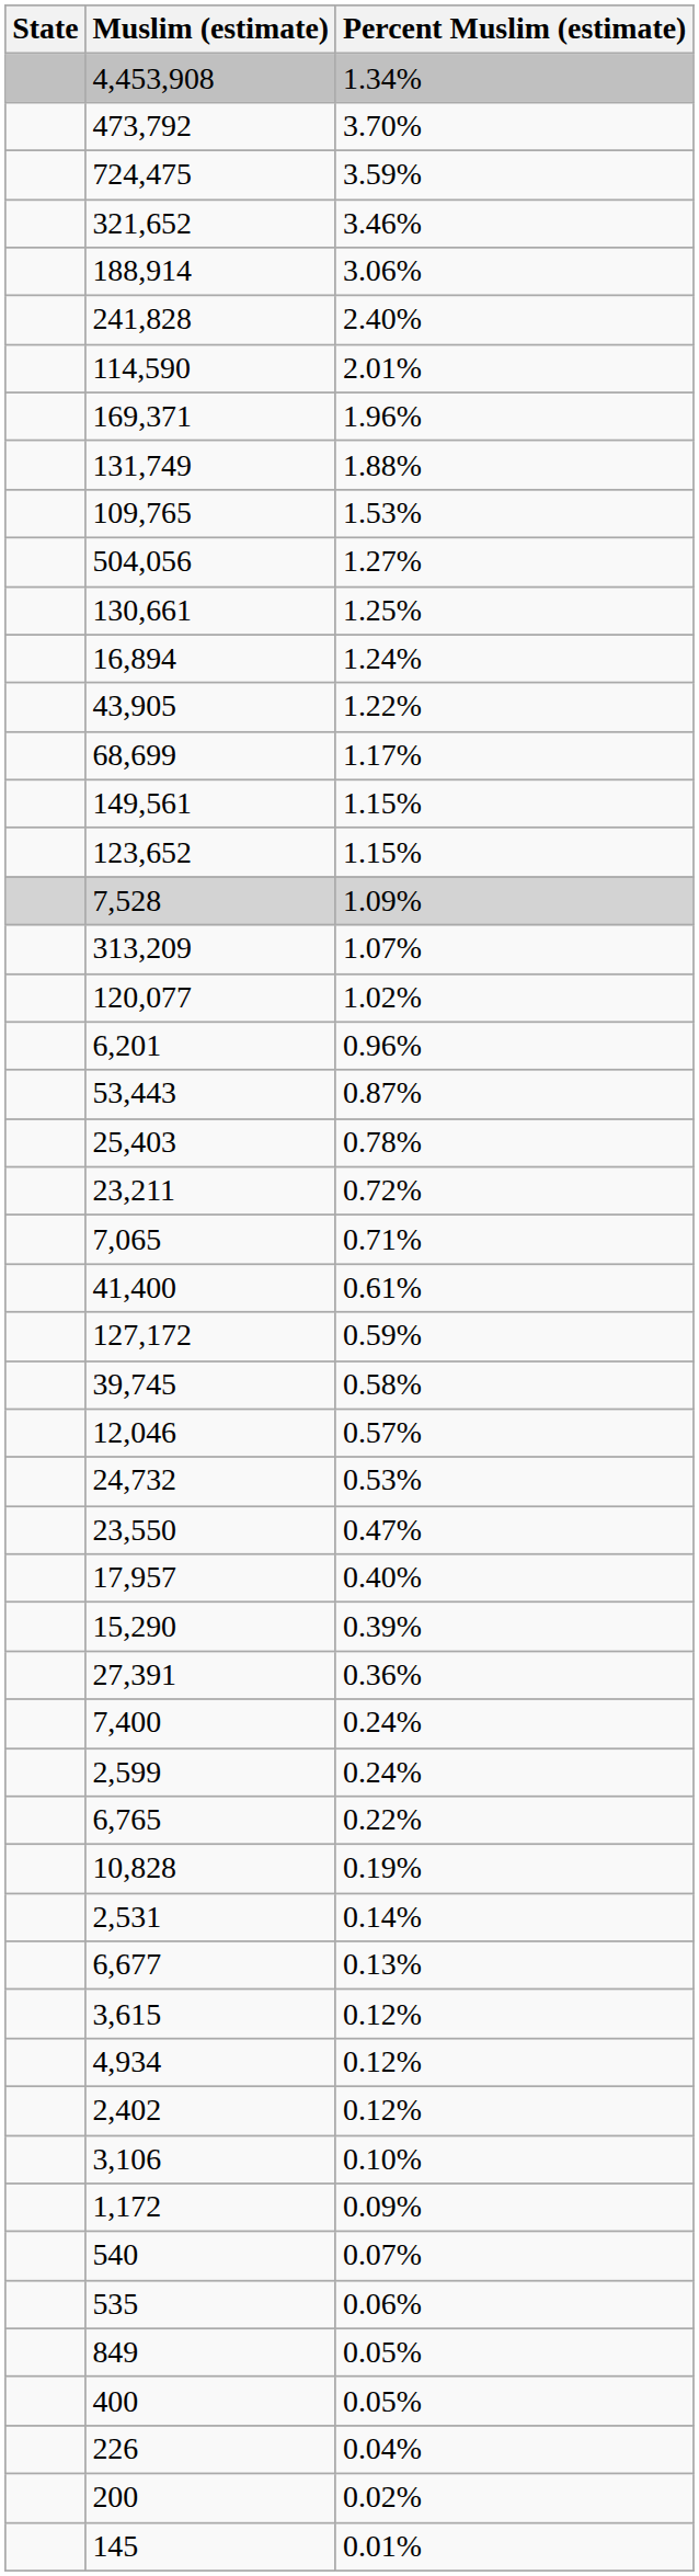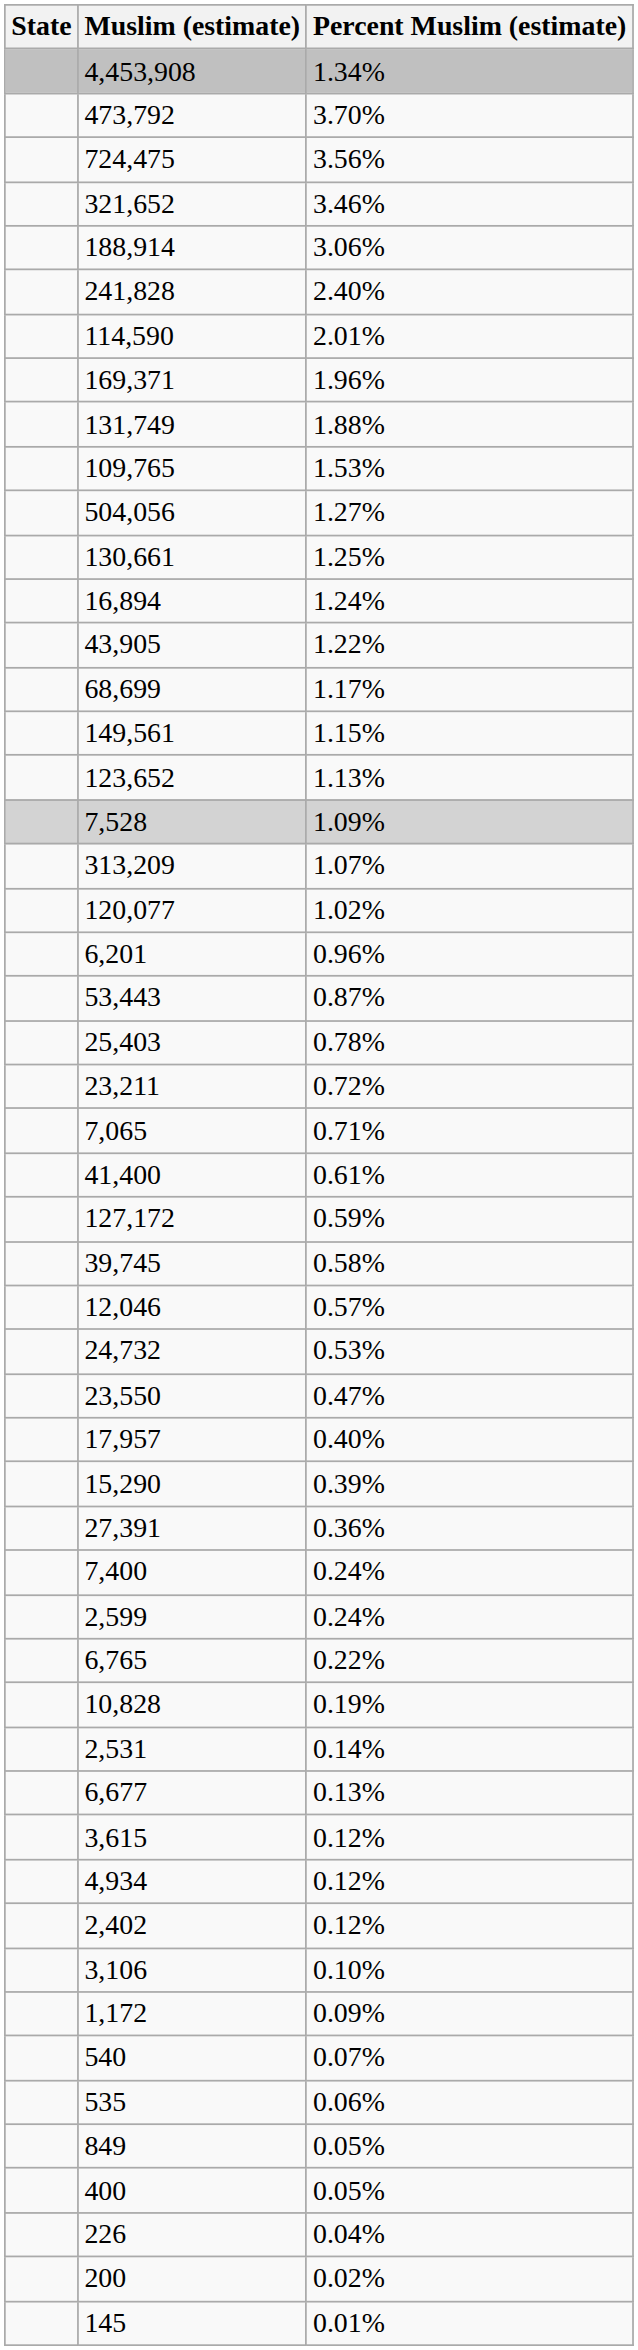724,475 | Percent Muslim (estimate): 3.59% -> 3.56%
123,652 | Percent Muslim (estimate): 1.15% -> 1.13%
